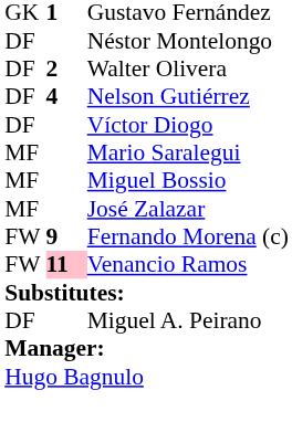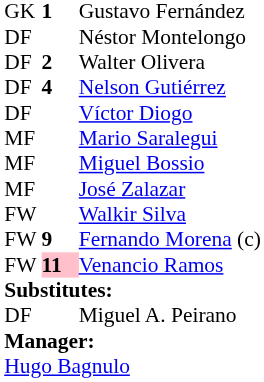+ row: FW | Walkir Silva
